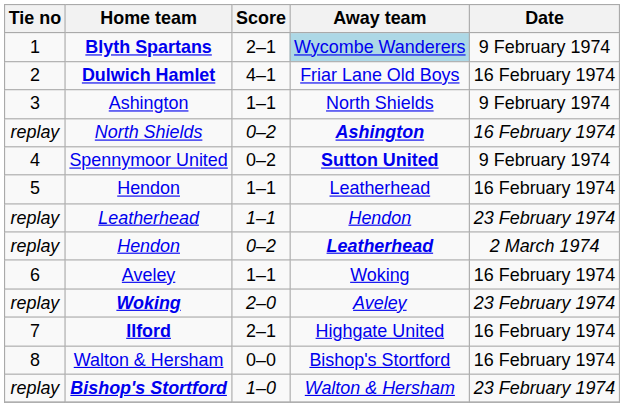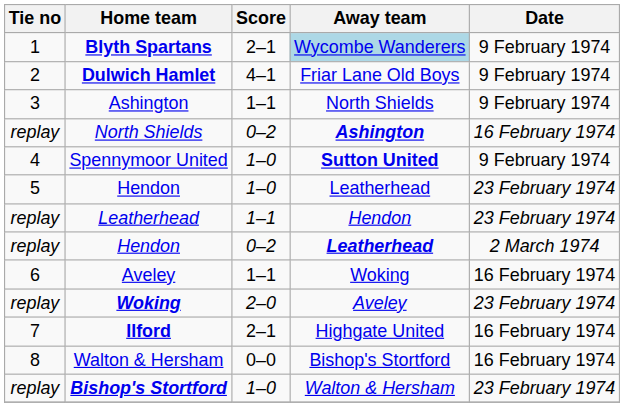Dulwich Hamlet | Date: 16 February 1974 -> 9 February 1974
Spennymoor United | Score: 0–2 -> 1–0
5 / Hendon | Score: 1–1 -> 1–0
5 / Hendon | Date: 16 February 1974 -> 23 February 1974
